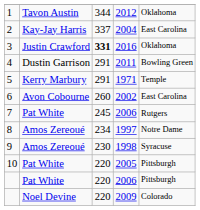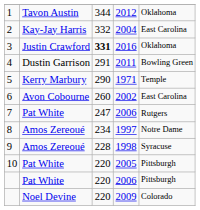2 | column 3: 337 -> 332
5 | column 3: 291 -> 290
7 | column 3: 245 -> 247
9 | column 3: 230 -> 228
